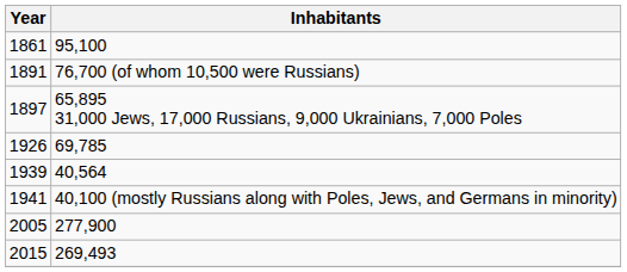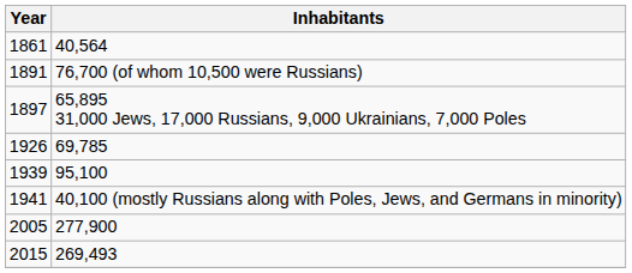1861 | Inhabitants: 95,100 -> 40,564
1939 | Inhabitants: 40,564 -> 95,100
